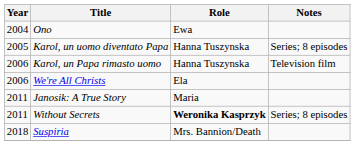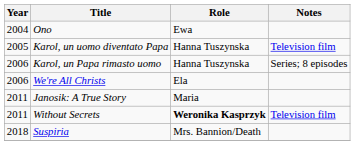Karol, un uomo diventato Papa | Notes: Series; 8 episodes -> Television film
Karol, un Papa rimasto uomo | Notes: Television film -> Series; 8 episodes
Without Secrets | Notes: Series; 8 episodes -> Television film
